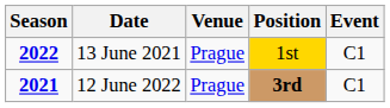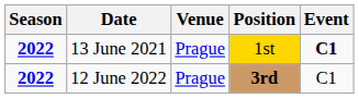13 June 2021 | Event: normal -> bold
12 June 2022 | Season: 2021 -> 2022
